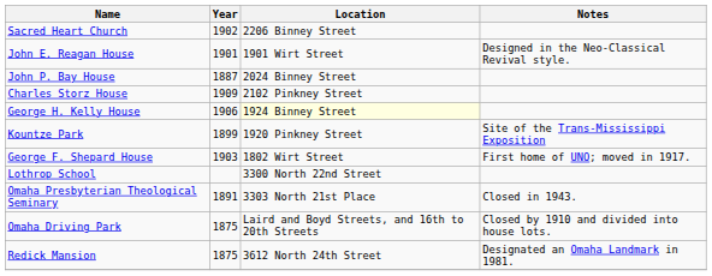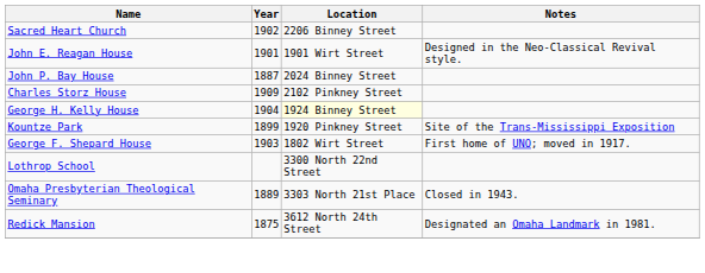George H. Kelly House | Year: 1906 -> 1904
Omaha Presbyterian Theological Seminary | Year: 1891 -> 1889
- row: Omaha Driving Park | 1875 | Laird and Boyd Streets, and 16th to 20th Streets | Closed by 1910 and divided into house lots.
